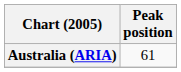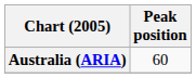Australia (ARIA) | Peak position: 61 -> 60
